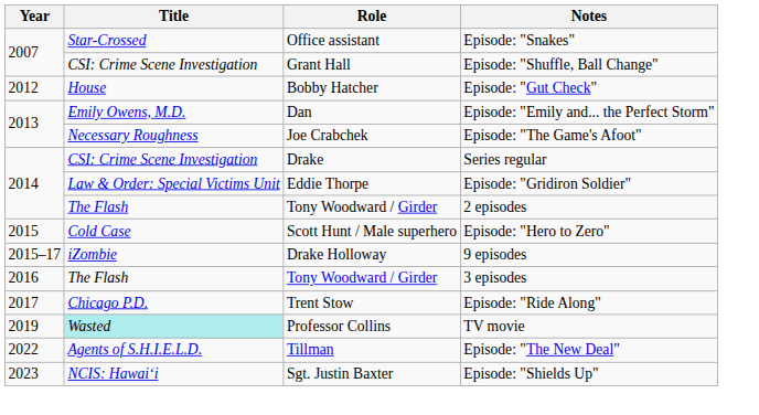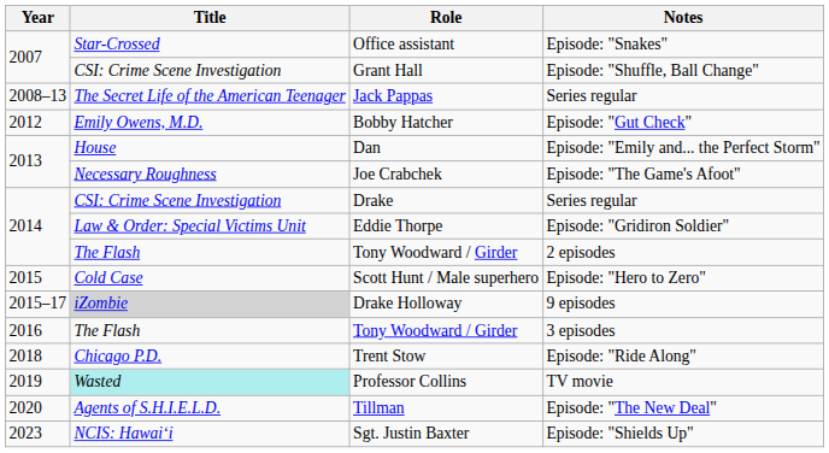+ row: 2008–13 | The Secret Life of the American Teenager | Jack Pappas | Series regular
Bobby Hatcher | Title: House -> Emily Owens, M.D.
Dan | Title: Emily Owens, M.D. -> House
Drake Holloway | Title: no background -> lightgrey background
Trent Stow | Year: 2017 -> 2018
Tillman | Year: 2022 -> 2020
